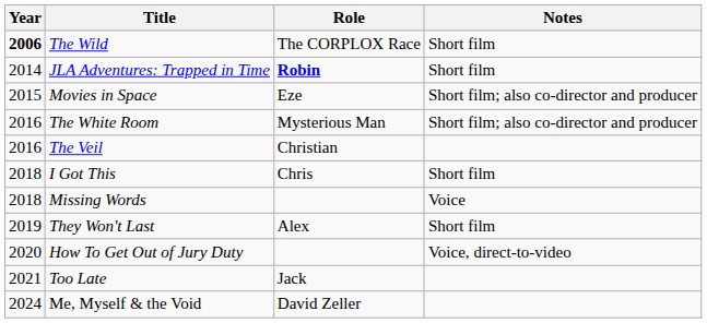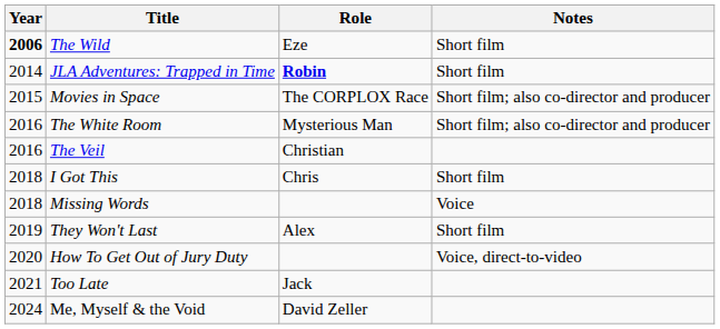The Wild | Role: The CORPLOX Race -> Eze
Movies in Space | Role: Eze -> The CORPLOX Race
